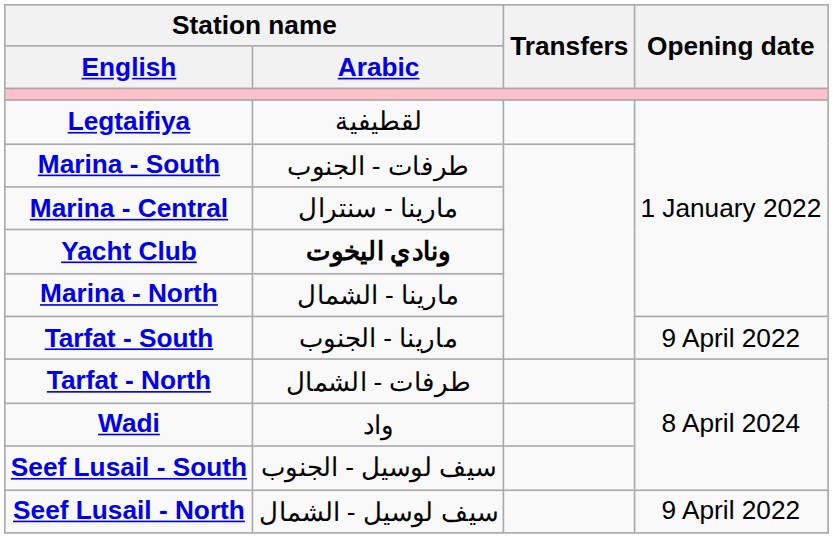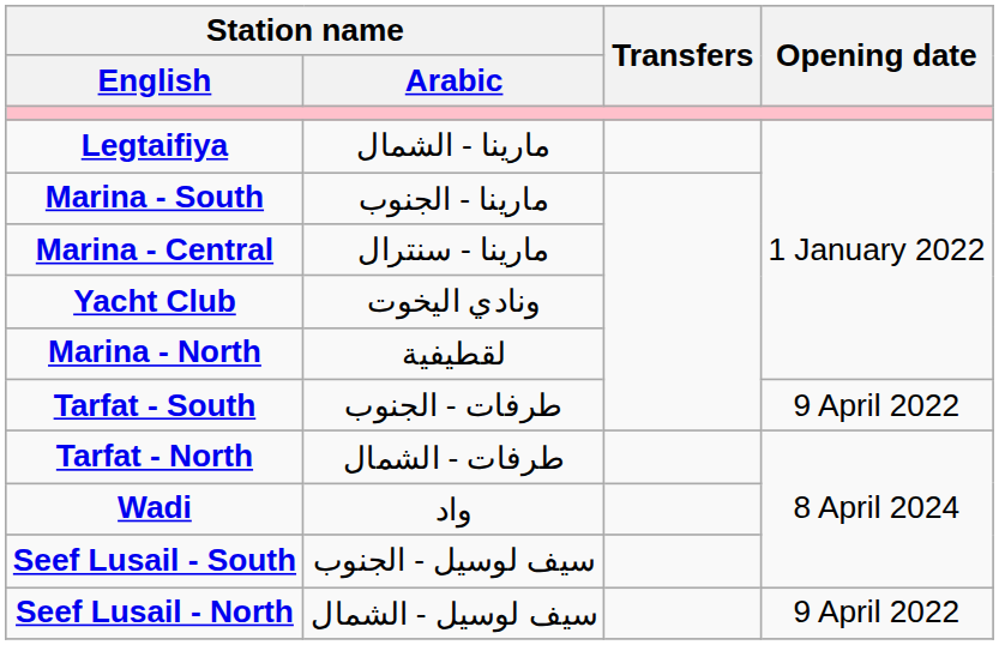Legtaifiya | Station name / Arabic: لقطيفية -> مارينا - الشمال
Marina - South | Station name / Arabic: طرفات - الجنوب -> مارينا - الجنوب
Yacht Club | Station name / Arabic: bold -> normal
Marina - North | Station name / Arabic: مارينا - الشمال -> لقطيفية
Tarfat - South | Station name / Arabic: مارينا - الجنوب -> طرفات - الجنوب
